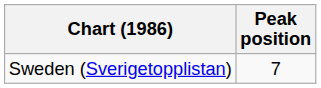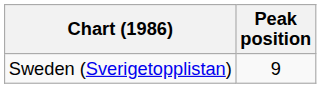Sweden (Sverigetopplistan) | Peak position: 7 -> 9
